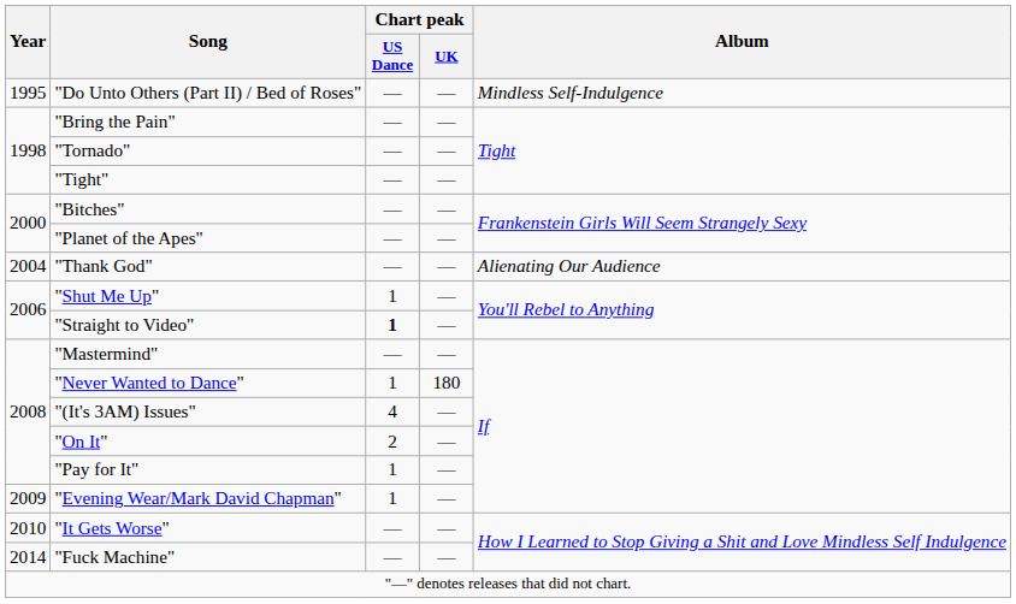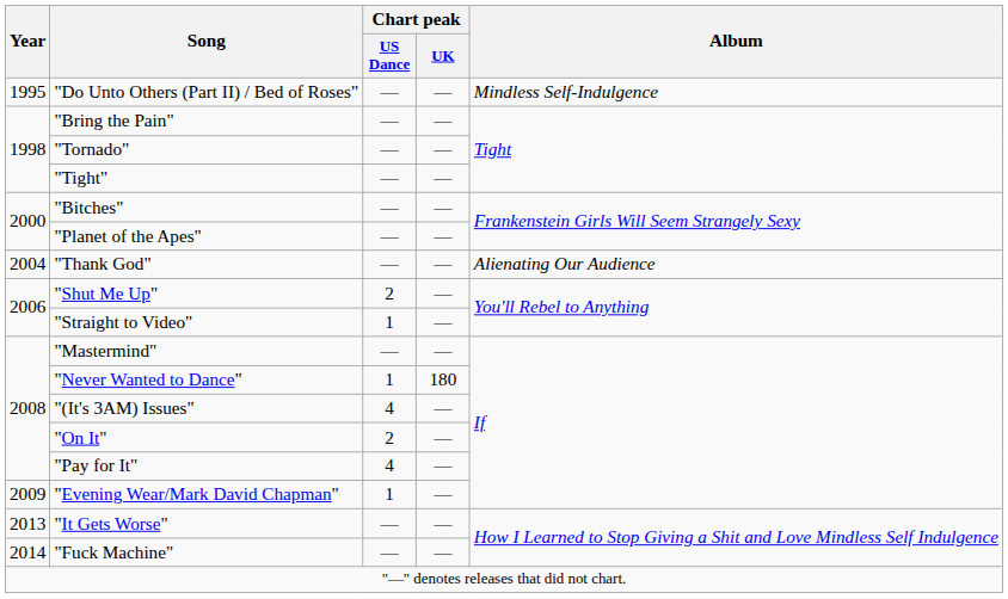"Shut Me Up" | Chart peak / US Dance: 1 -> 2
"Straight to Video" | Chart peak / US Dance: bold -> normal
"Pay for It" | Chart peak / US Dance: 1 -> 4
"It Gets Worse" | Year: 2010 -> 2013
